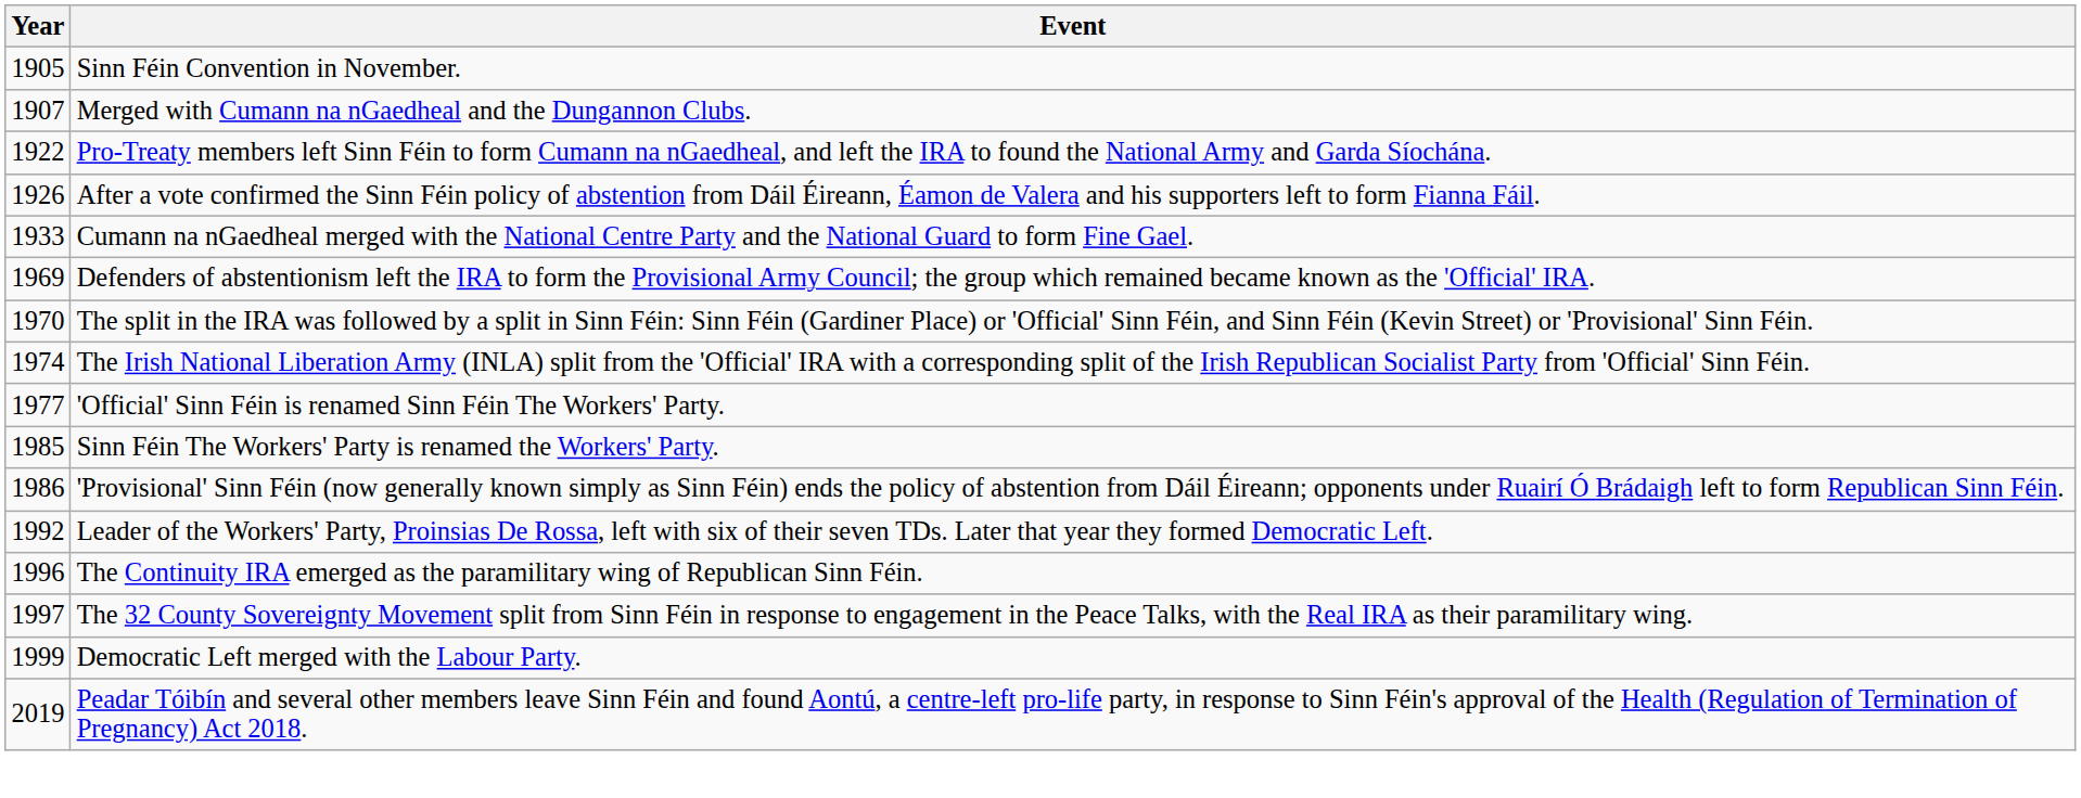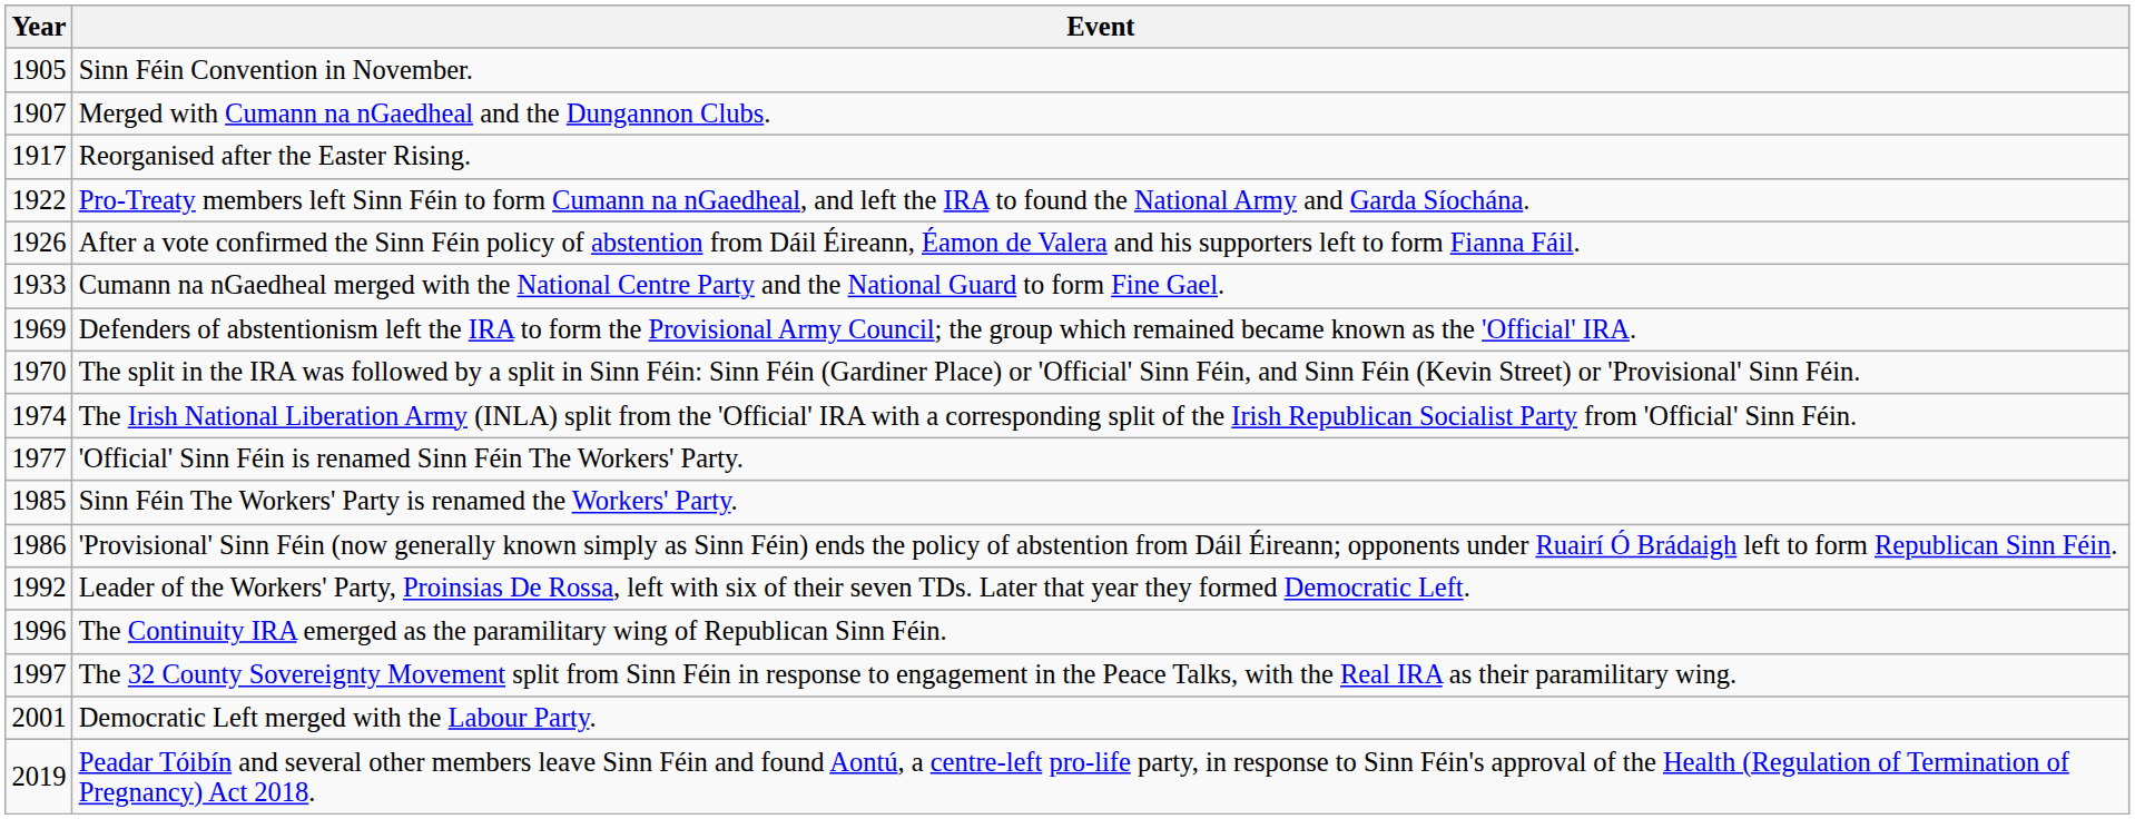+ row: 1917 | Reorganised after the Easter Rising.
Democratic Left merged with the Labour Party. | Year: 1999 -> 2001
